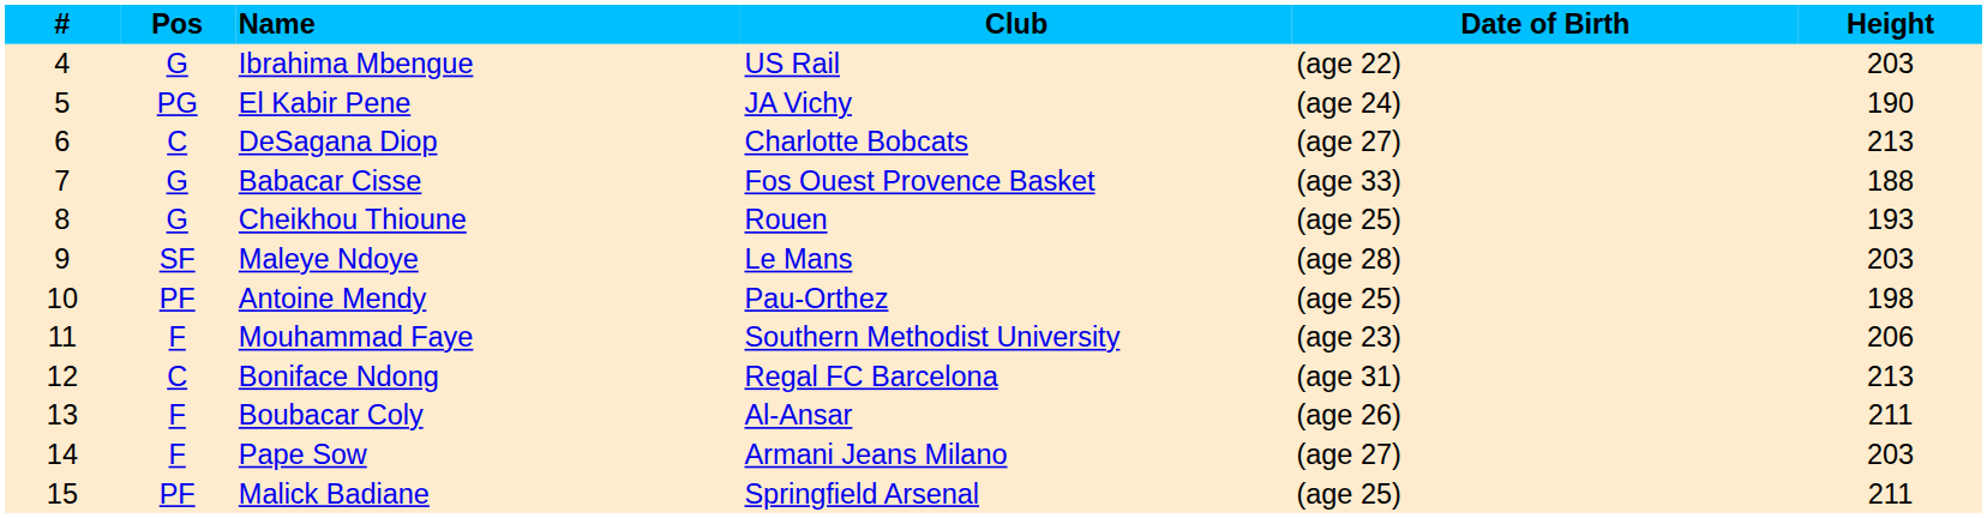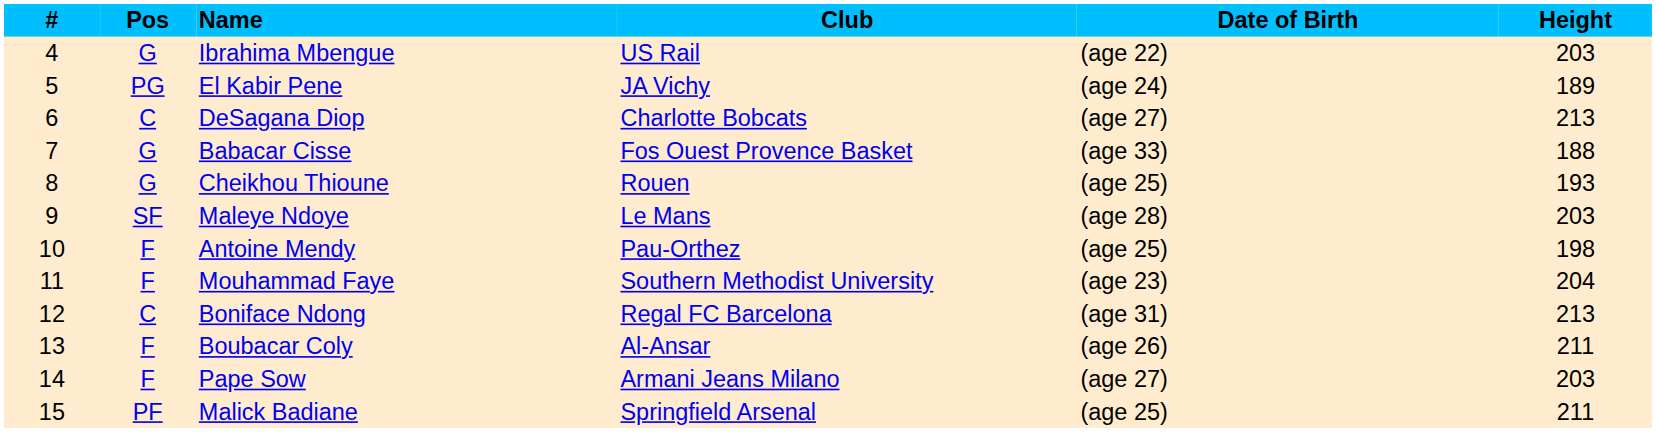El Kabir Pene | Height: 190 -> 189
Antoine Mendy | Pos: PF -> F
Mouhammad Faye | Height: 206 -> 204
